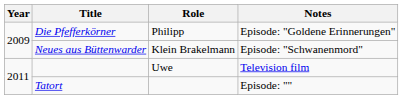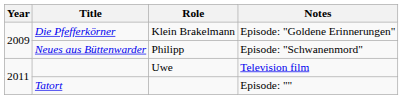Die Pfefferkörner | Role: Philipp -> Klein Brakelmann
Neues aus Büttenwarder | Role: Klein Brakelmann -> Philipp
